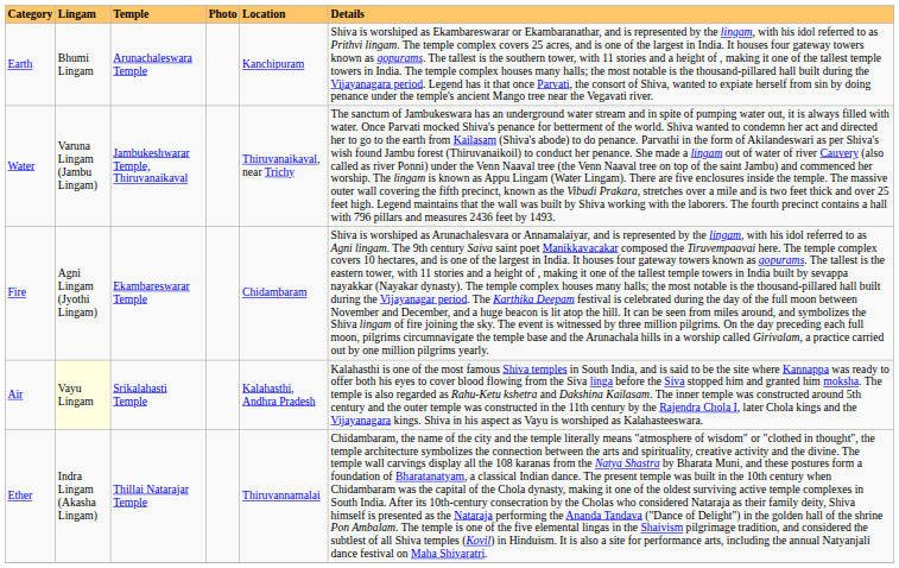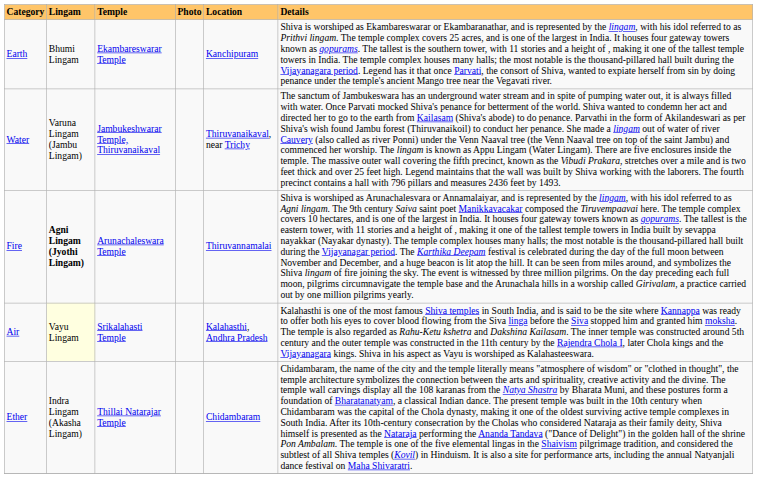Earth | Temple: Arunachaleswara Temple -> Ekambareswarar Temple
Fire | Lingam: normal -> bold
Fire | Temple: Ekambareswarar Temple -> Arunachaleswara Temple
Fire | Location: Chidambaram -> Thiruvannamalai
Ether | Location: Thiruvannamalai -> Chidambaram
